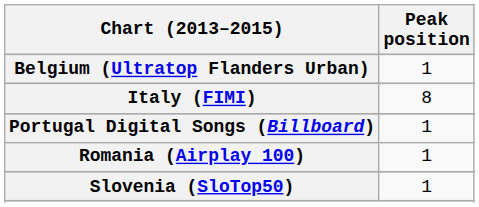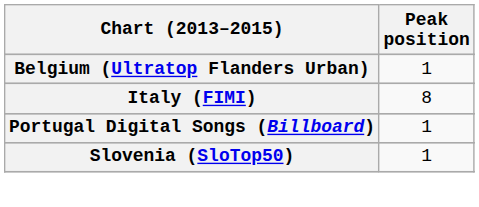- row: Romania (Airplay 100) | 1
